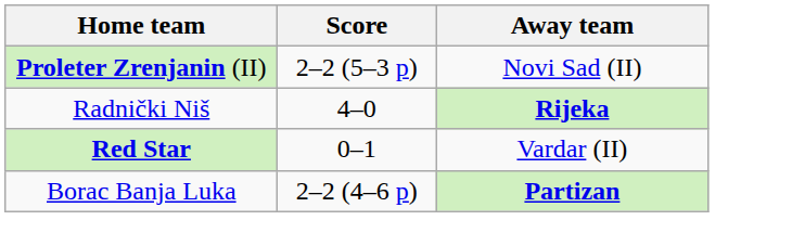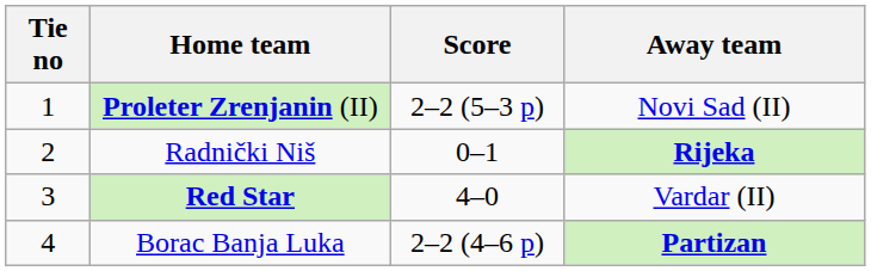+ column: Tie no | 1 | 2 | 3 | 4
Radnički Niš | Score: 4–0 -> 0–1
Red Star | Score: 0–1 -> 4–0
